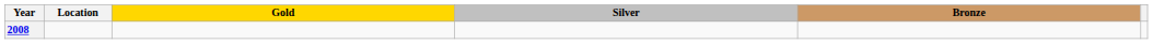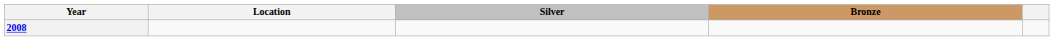- column: Gold
